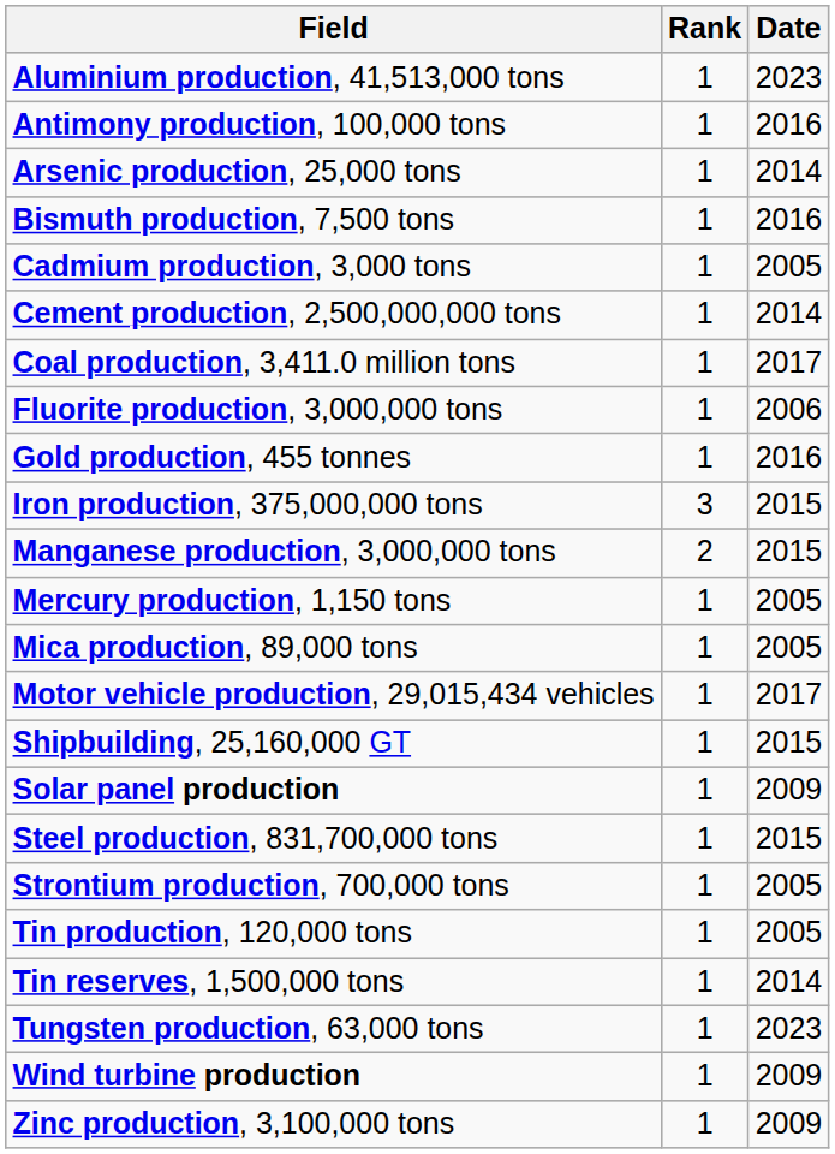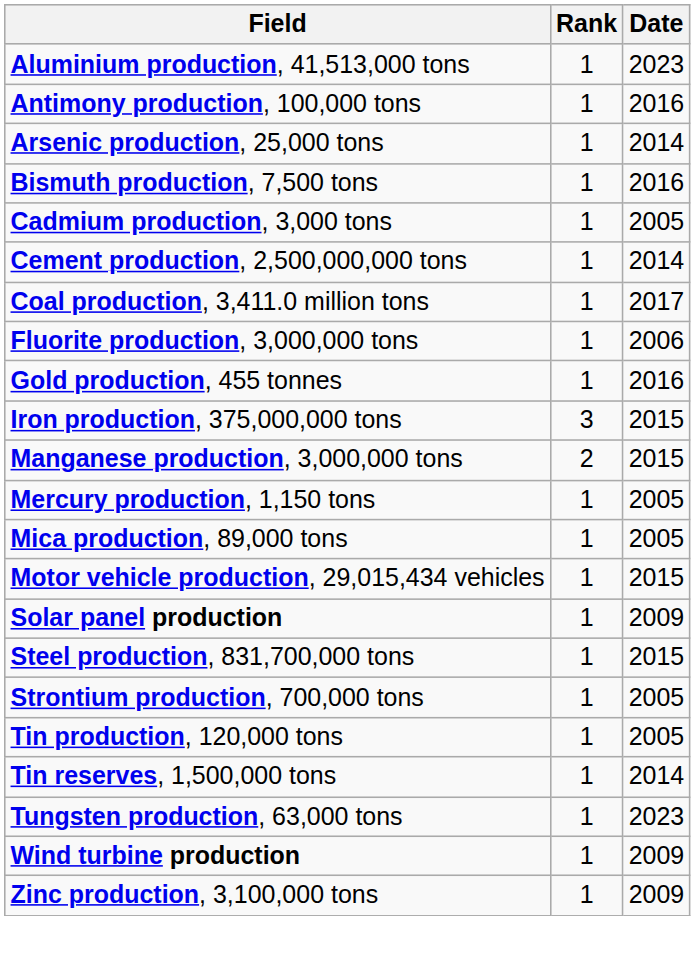Motor vehicle production, 29,015,434 vehicles | Date: 2017 -> 2015
- row: Shipbuilding, 25,160,000 GT | 1 | 2015
